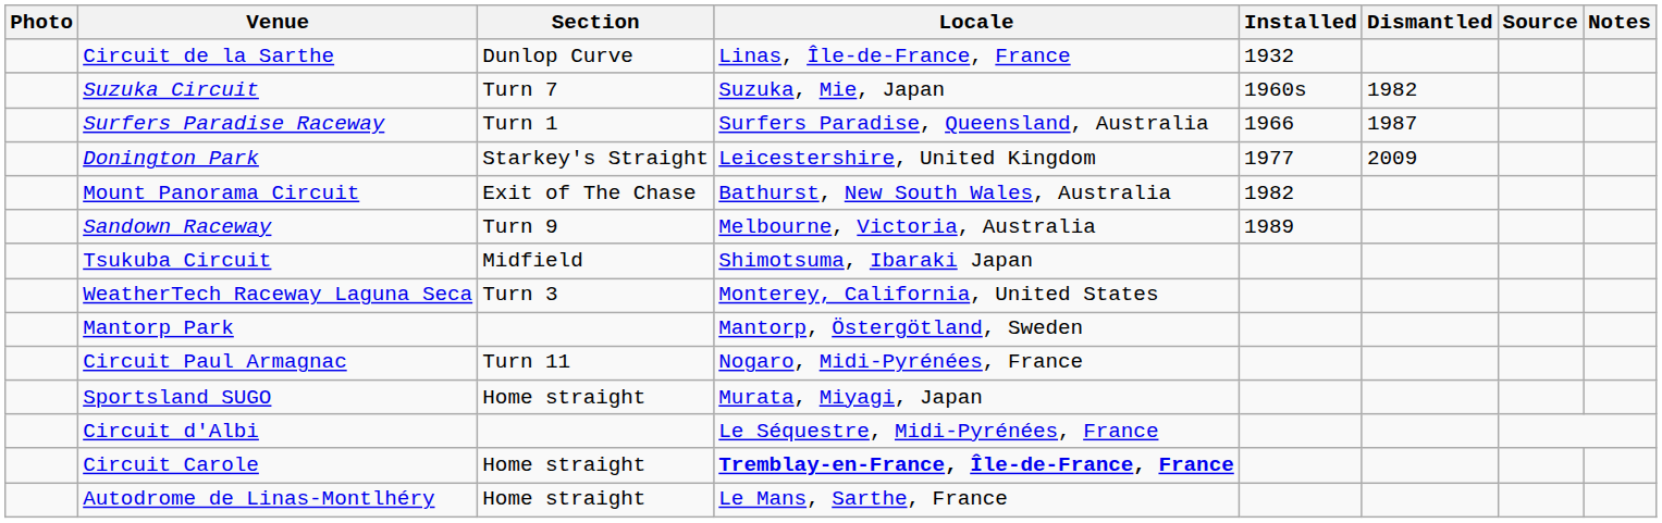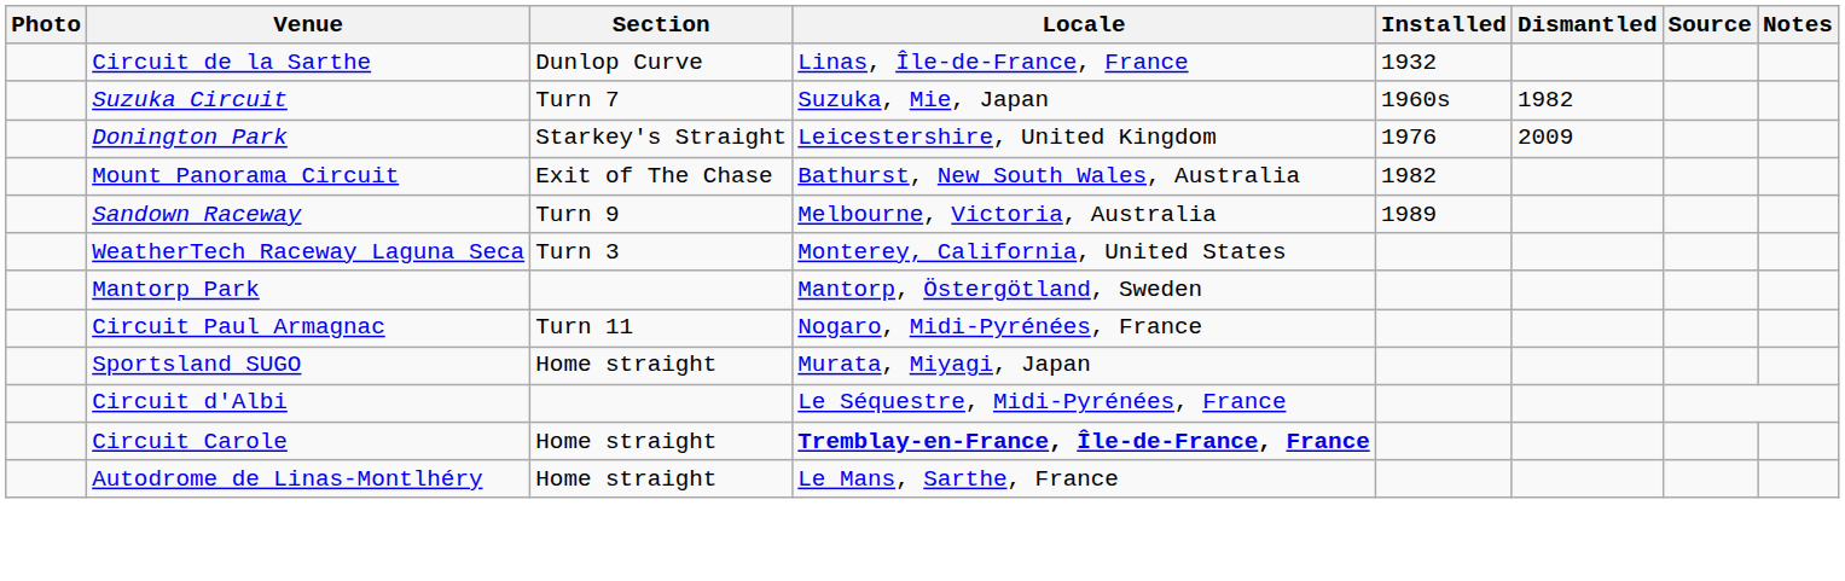- row: Surfers Paradise Raceway | Turn 1 | Surfers Paradise, Queensland, Australia | 1966 | 1987
Donington Park | Installed: 1977 -> 1976
- row: Tsukuba Circuit | Midfield | Shimotsuma, Ibaraki Japan
